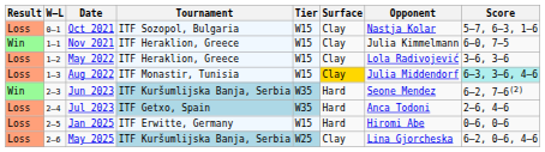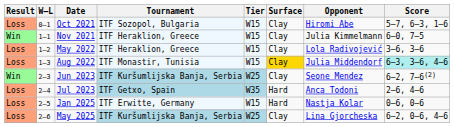Oct 2021 | Opponent: Nastja Kolar -> Hiromi Abe
Jun 2023 | Tier: W35 -> W25
Jun 2023 | Surface: Hard -> Clay
Jan 2025 | Opponent: Hiromi Abe -> Nastja Kolar
